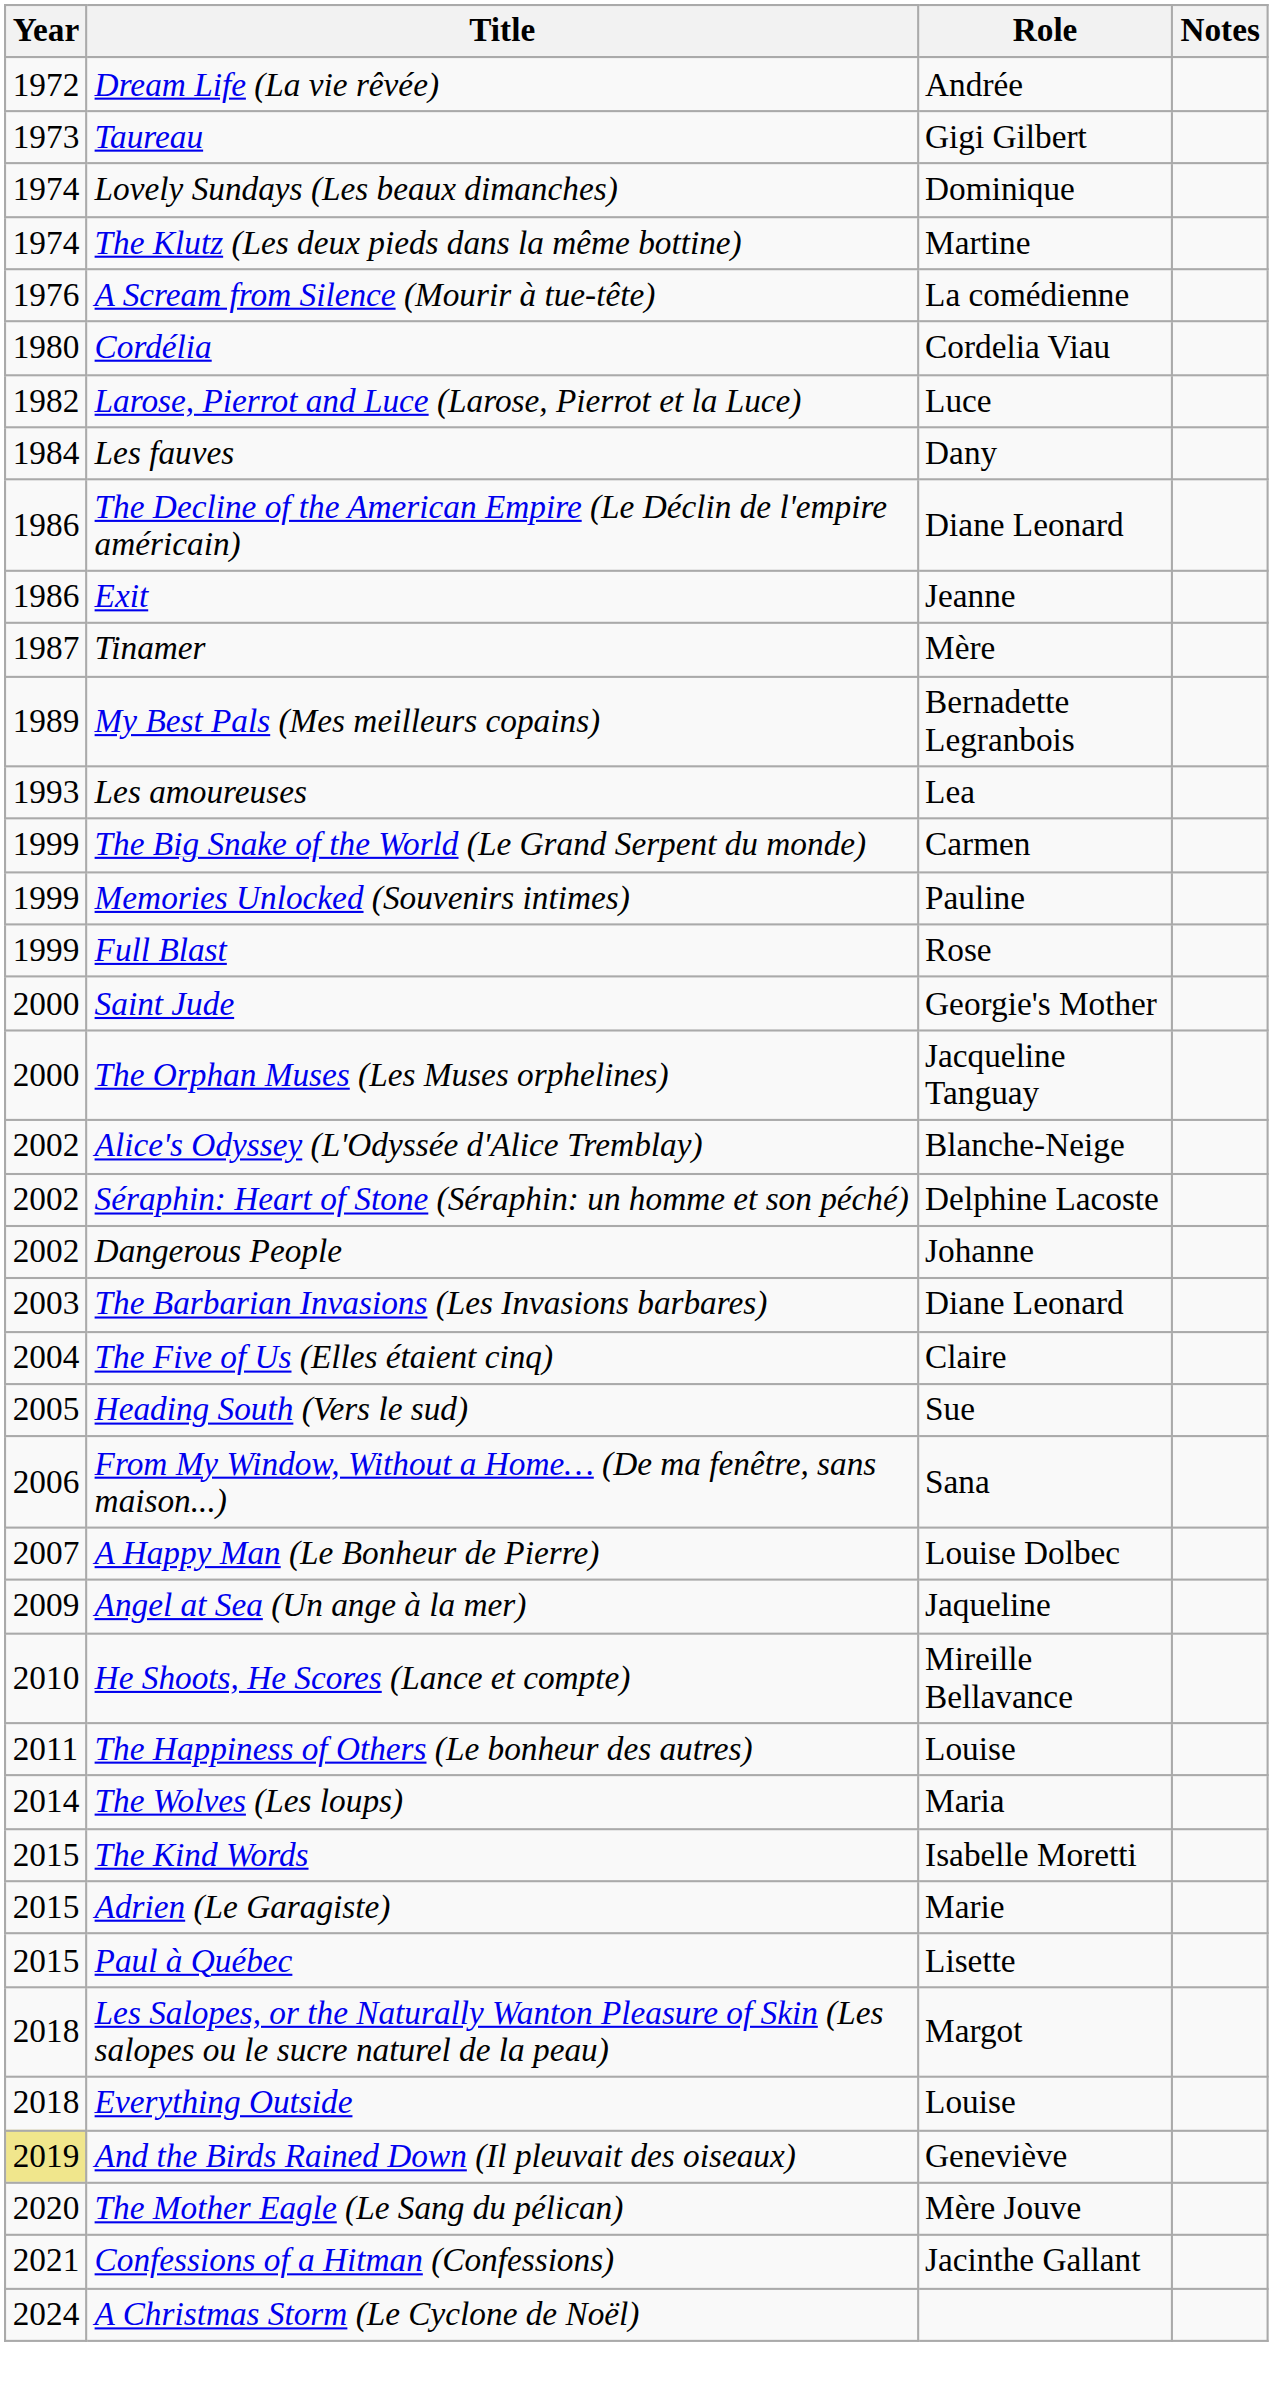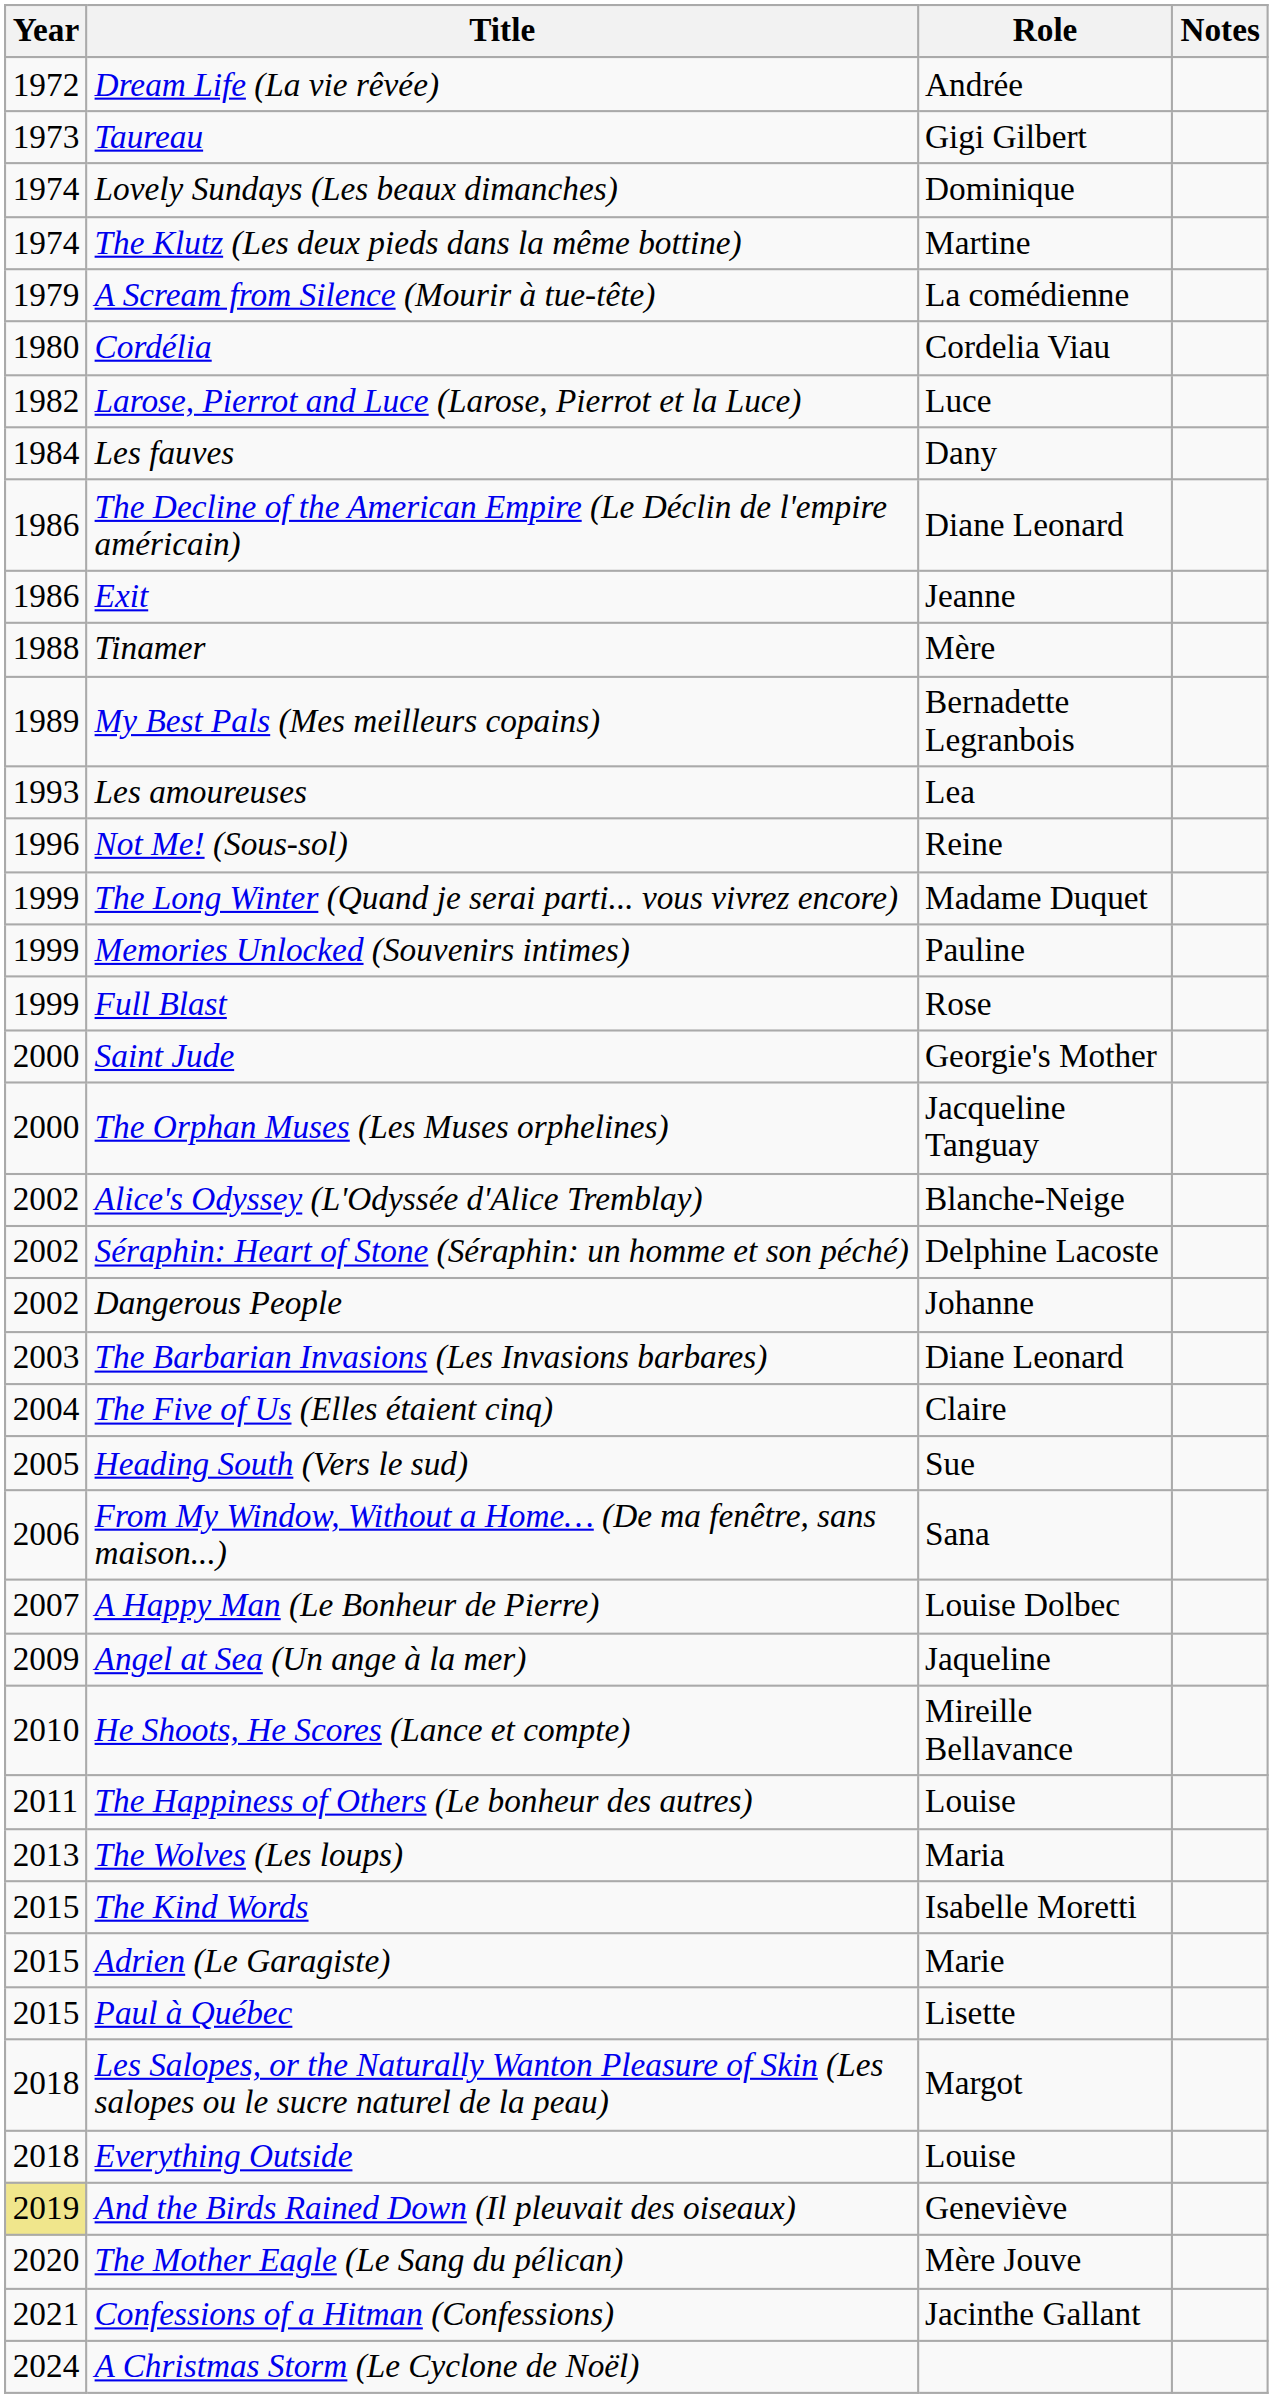A Scream from Silence (Mourir à tue-tête) | Year: 1976 -> 1979
Tinamer | Year: 1987 -> 1988
+ row: 1996 | Not Me! (Sous-sol) | Reine
+ row: 1999 | The Long Winter (Quand je serai parti... vous vivrez encore) | Madame Duquet
- row: 1999 | The Big Snake of the World (Le Grand Serpent du monde) | Carmen
The Wolves (Les loups) | Year: 2014 -> 2013
